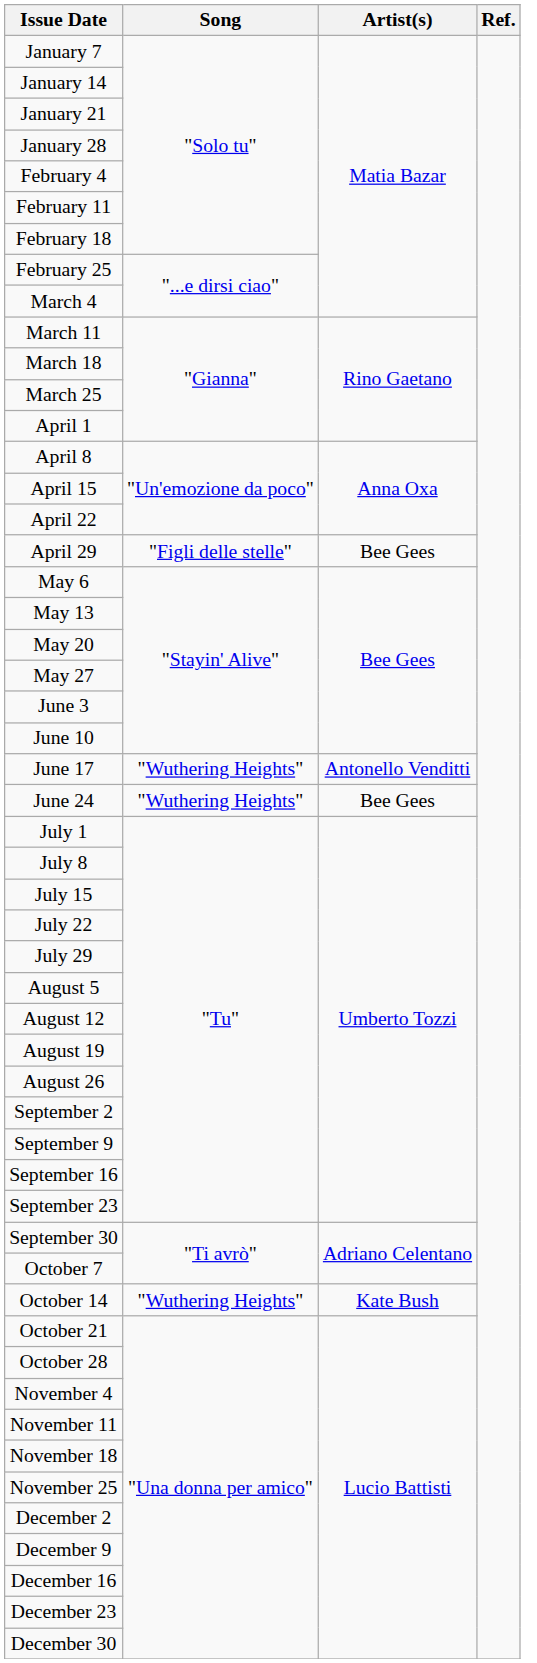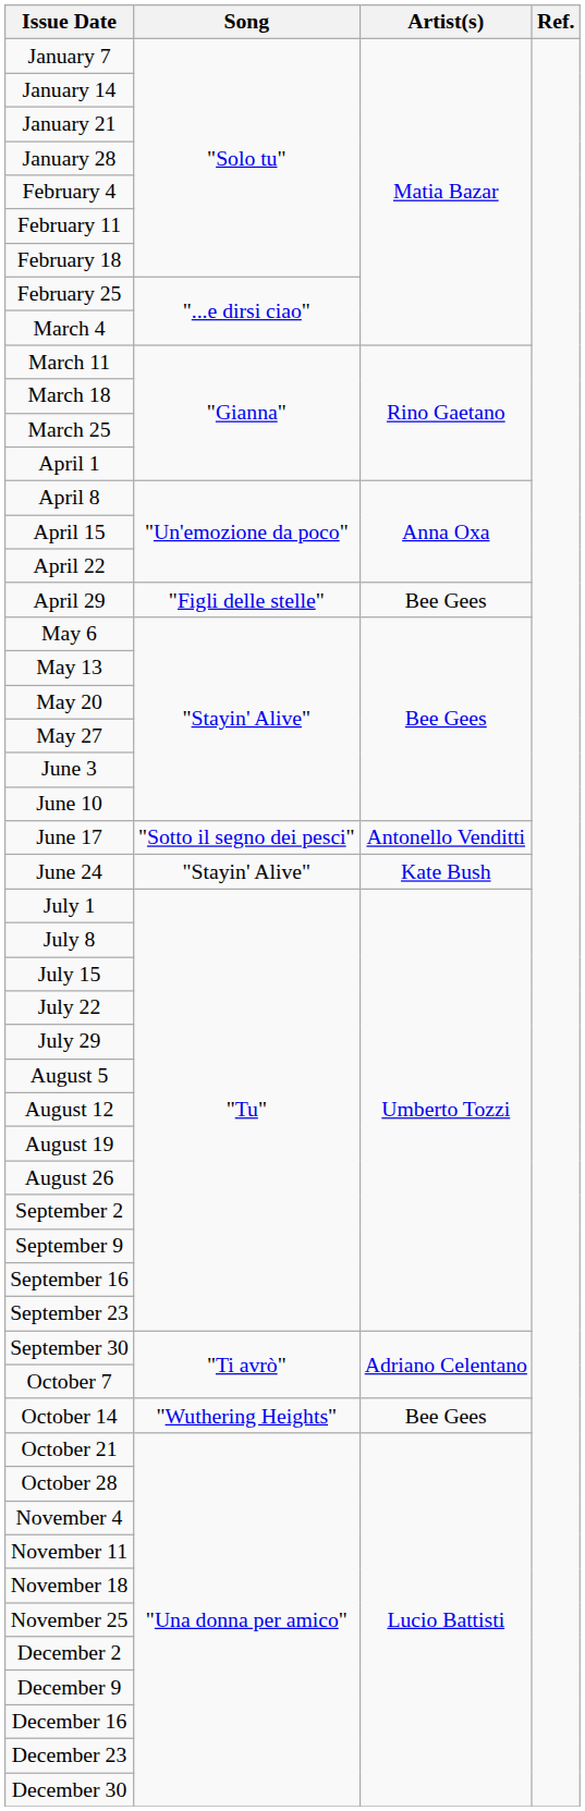June 17 | Song: "Wuthering Heights" -> "Sotto il segno dei pesci"
June 24 | Song: "Wuthering Heights" -> "Stayin' Alive"
June 24 | Artist(s): Bee Gees -> Kate Bush
October 14 | Artist(s): Kate Bush -> Bee Gees
